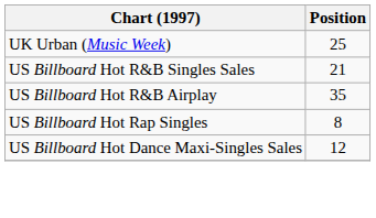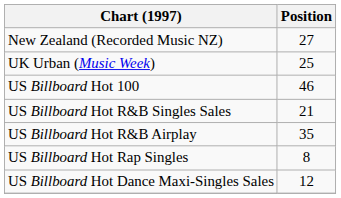+ row: New Zealand (Recorded Music NZ) | 27
+ row: US Billboard Hot 100 | 46
